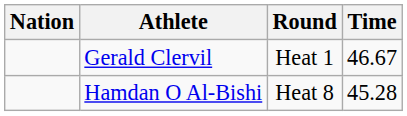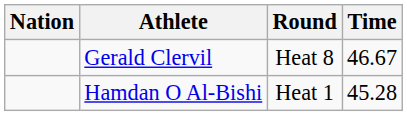Gerald Clervil | Round: Heat 1 -> Heat 8
Hamdan O Al-Bishi | Round: Heat 8 -> Heat 1
